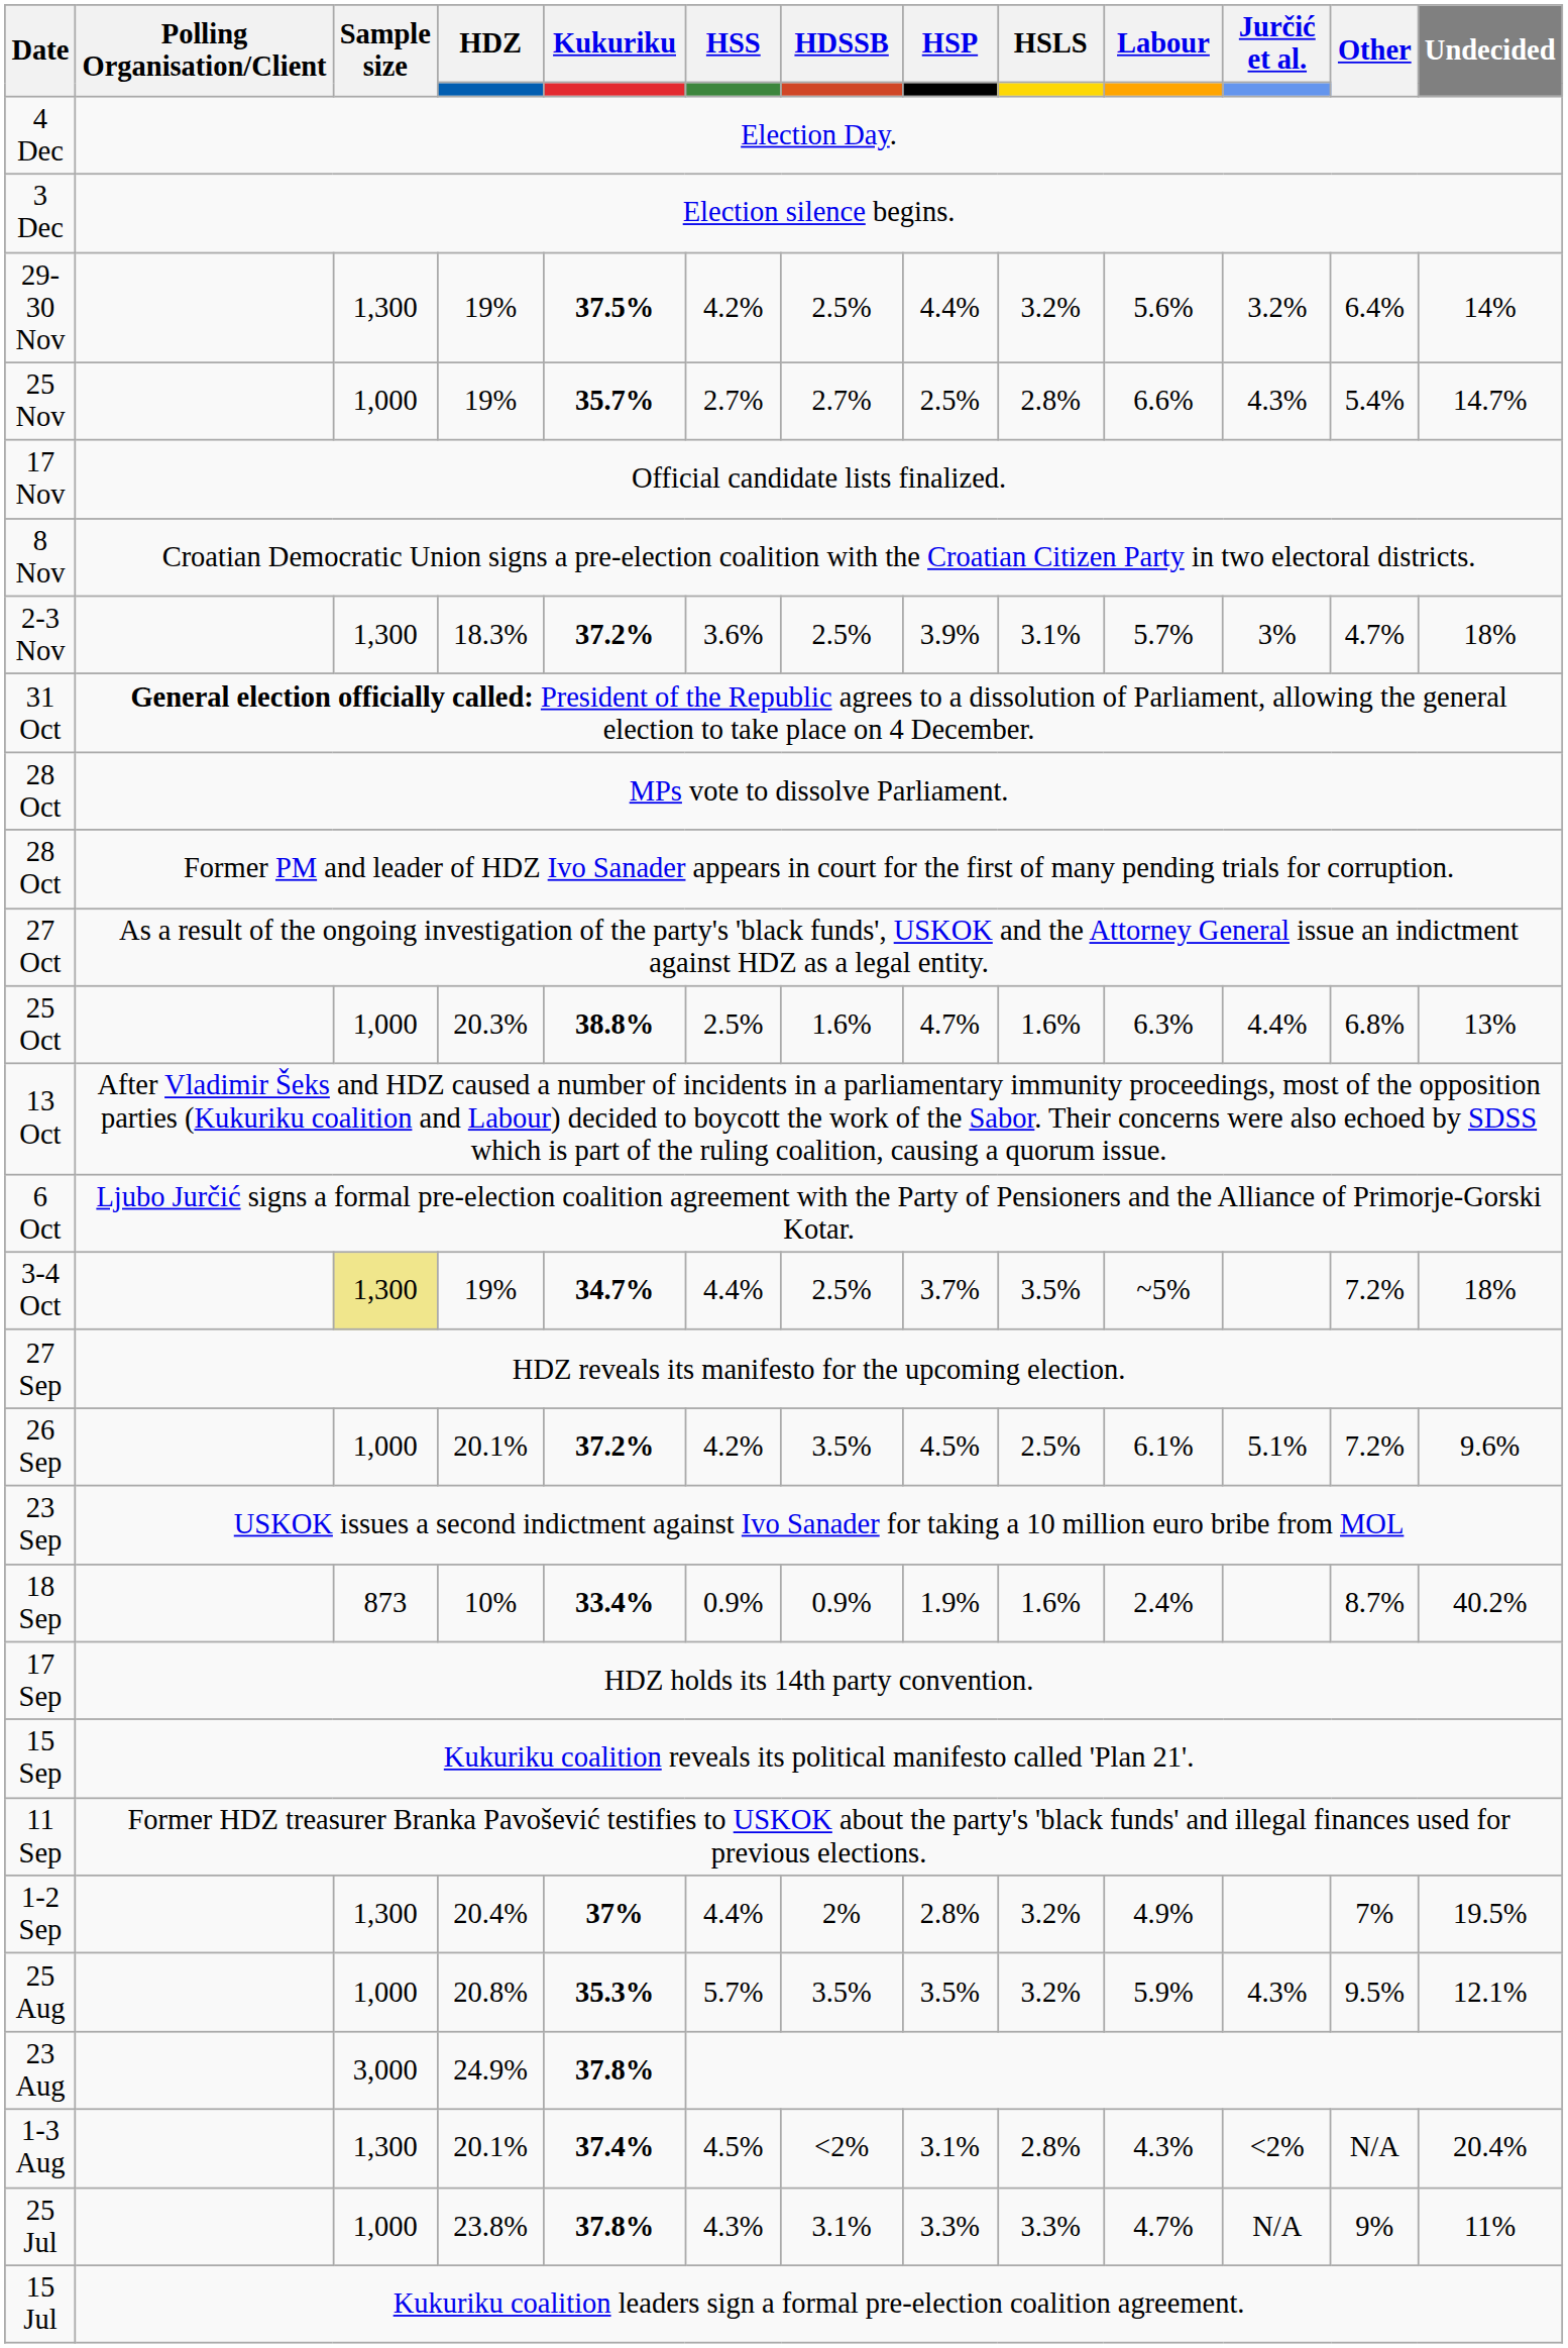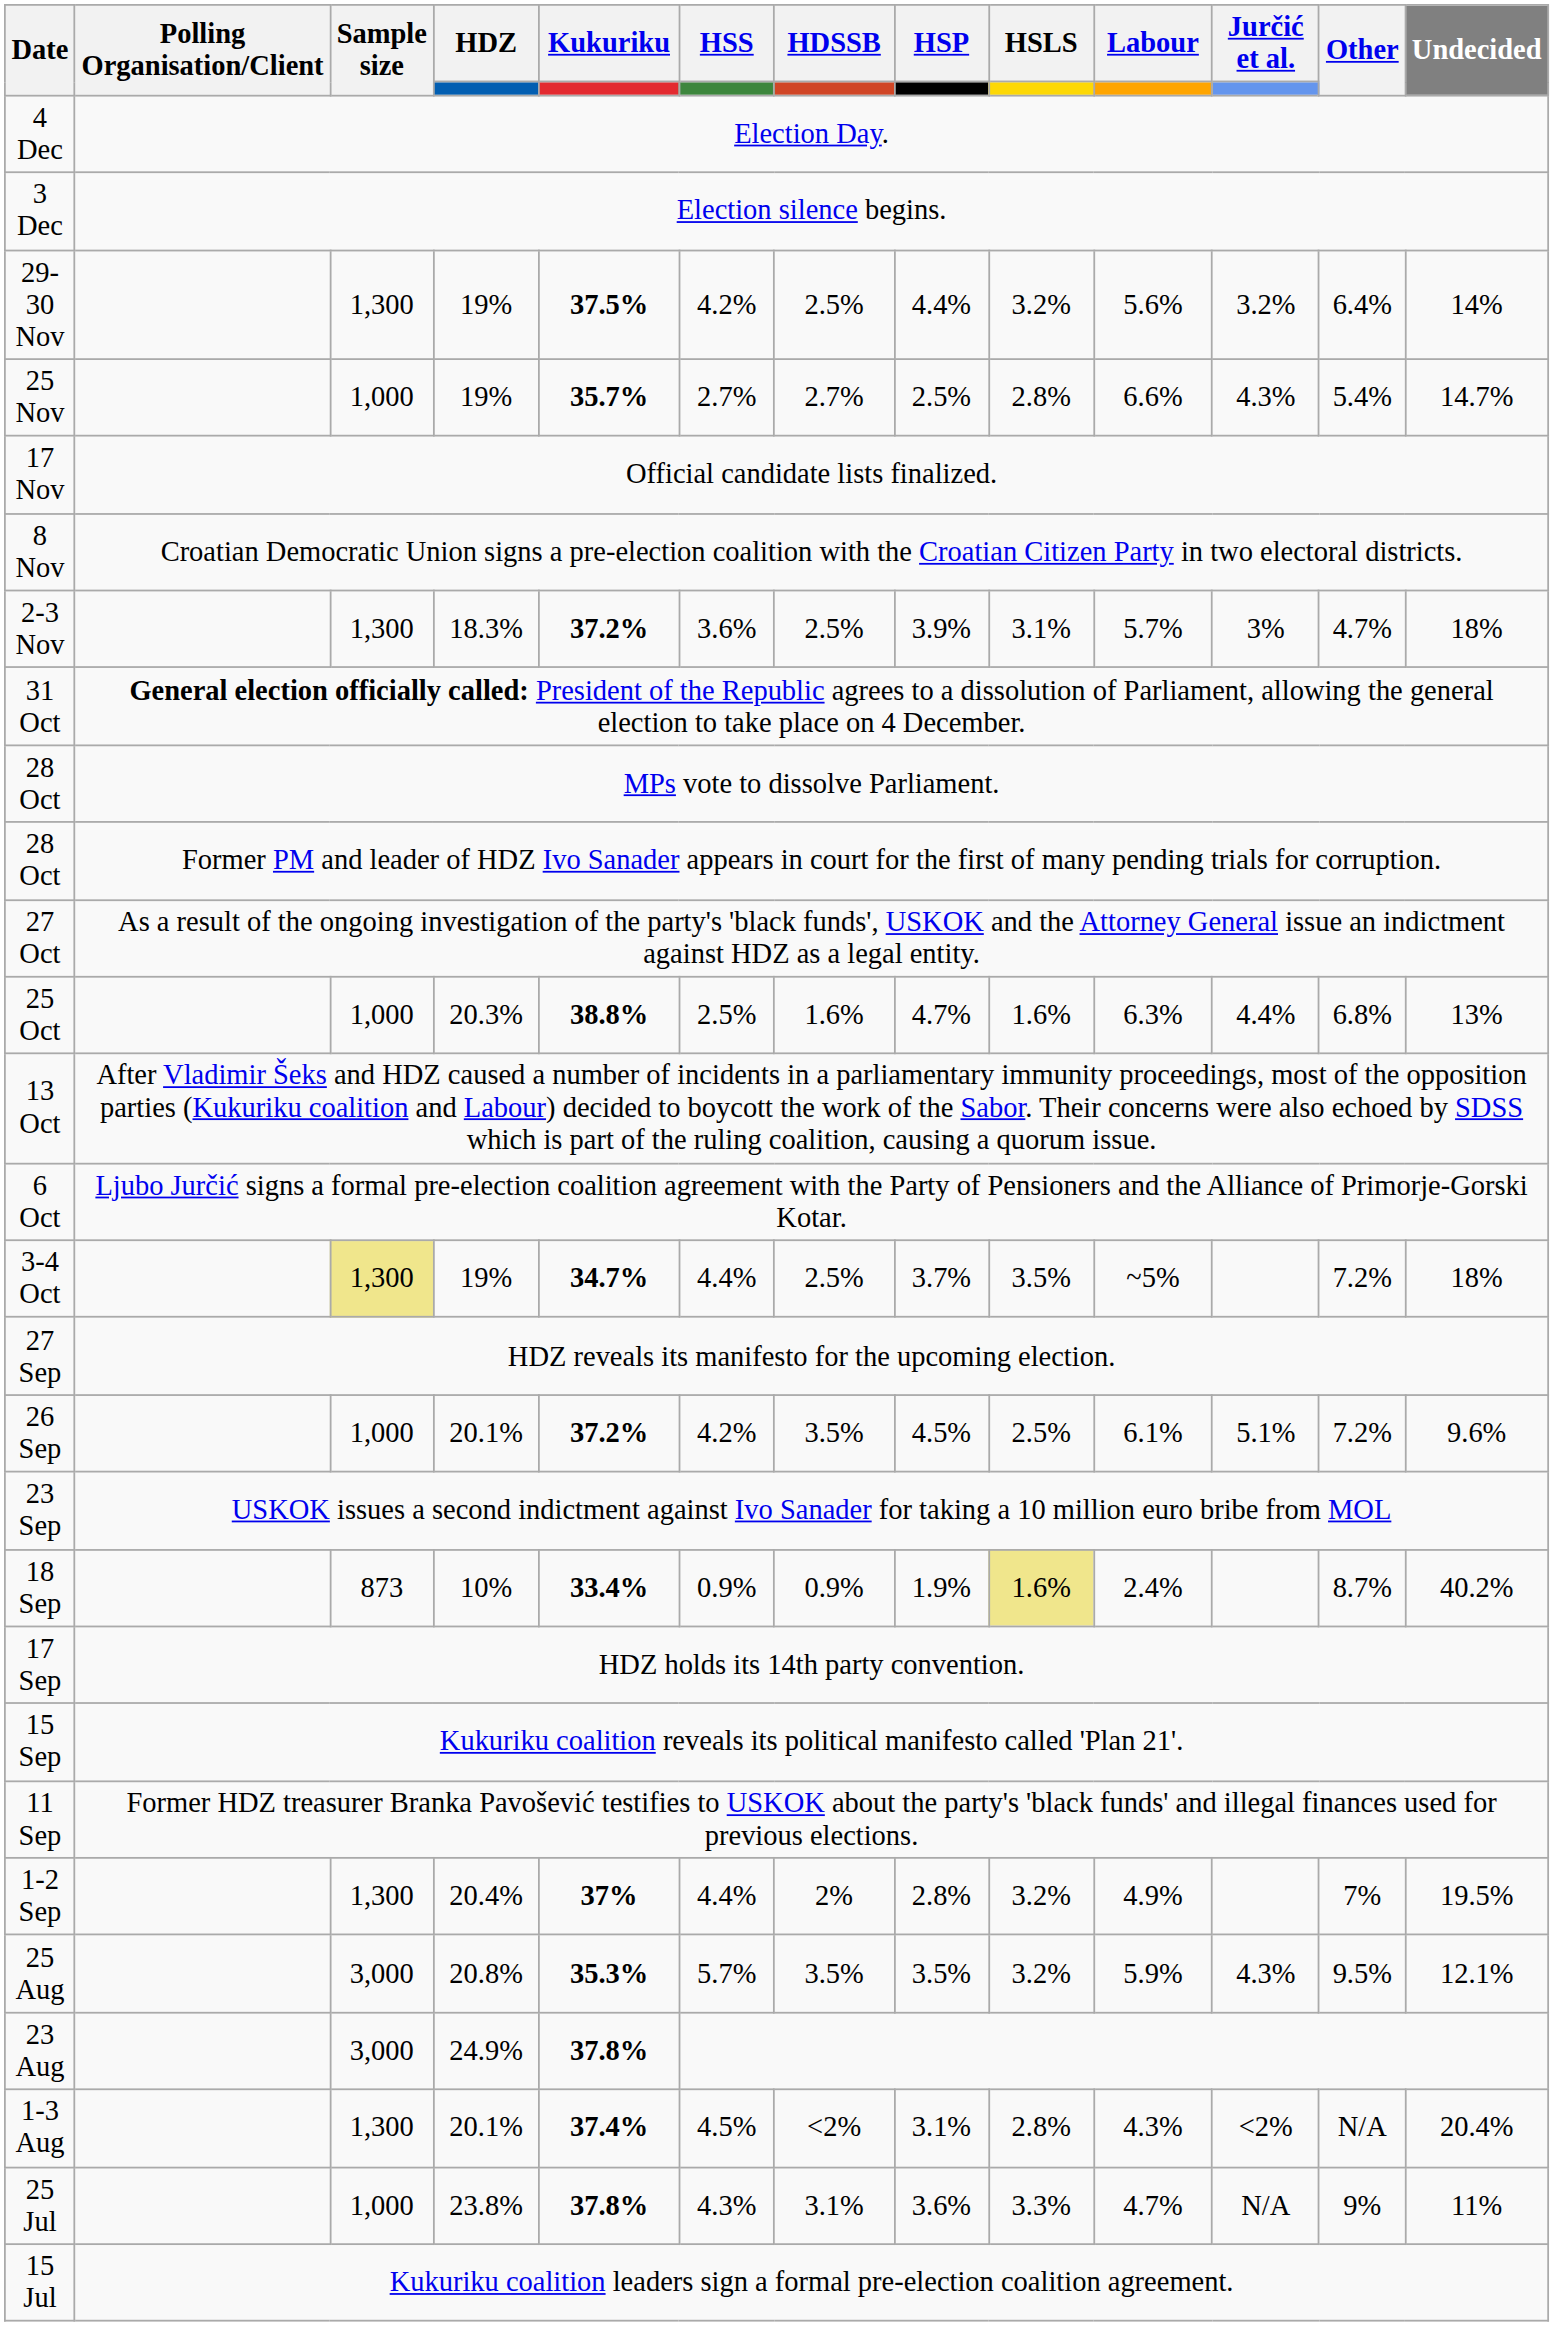18 Sep | HSLS: no background -> khaki background
25 Aug | Sample size: 1,000 -> 3,000
25 Jul | HSP: 3.3% -> 3.6%
